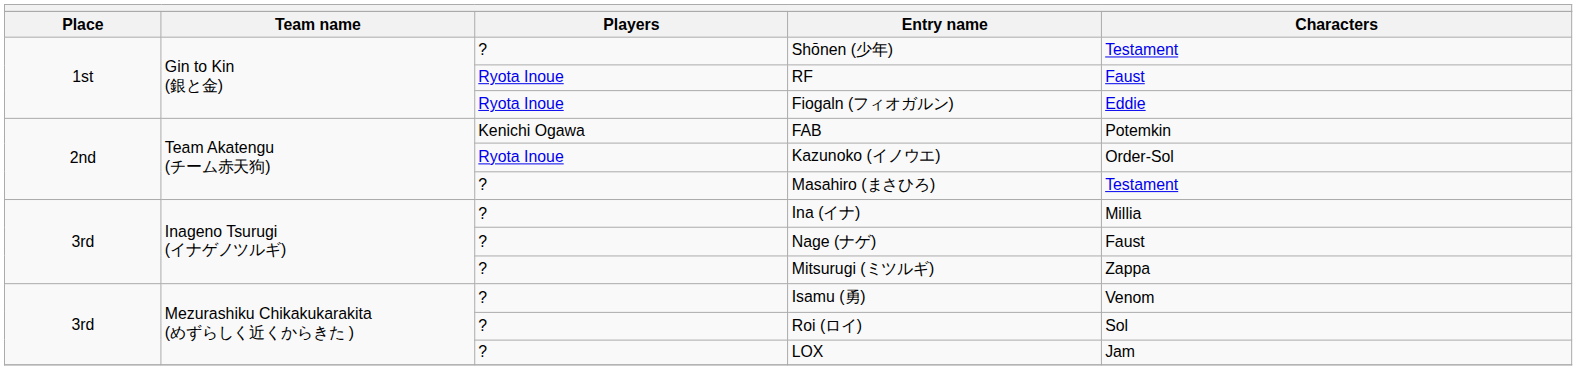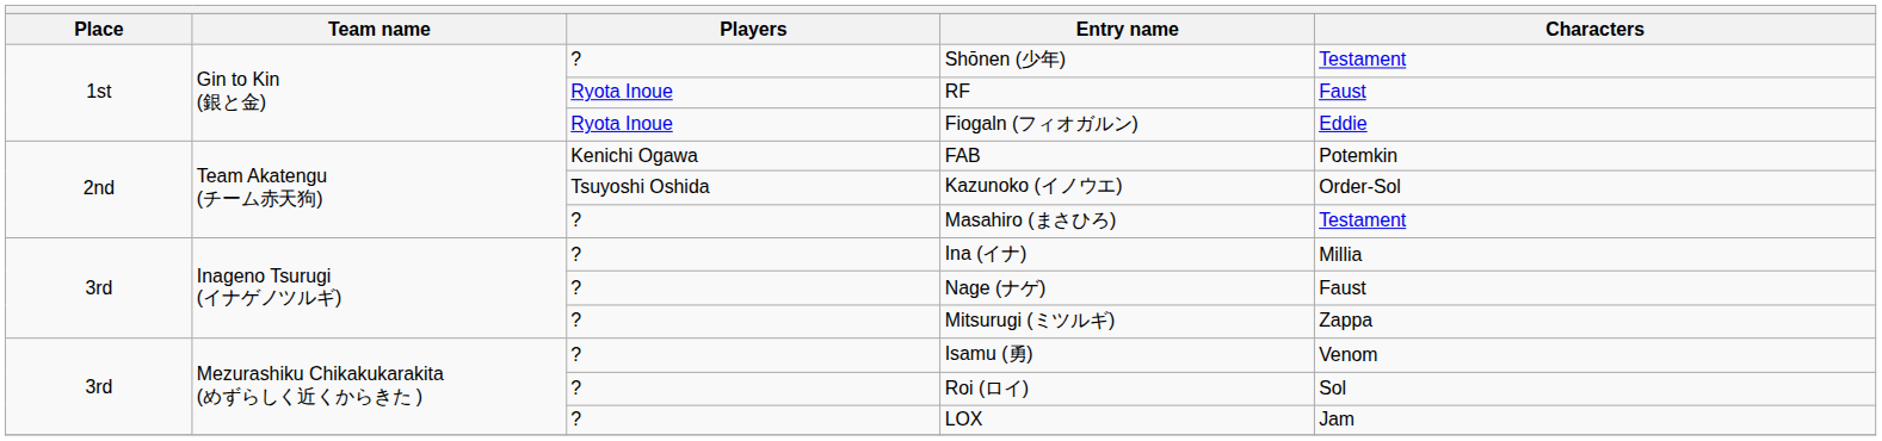Kazunoko (イノウエ) | Players: Ryota Inoue -> Tsuyoshi Oshida
